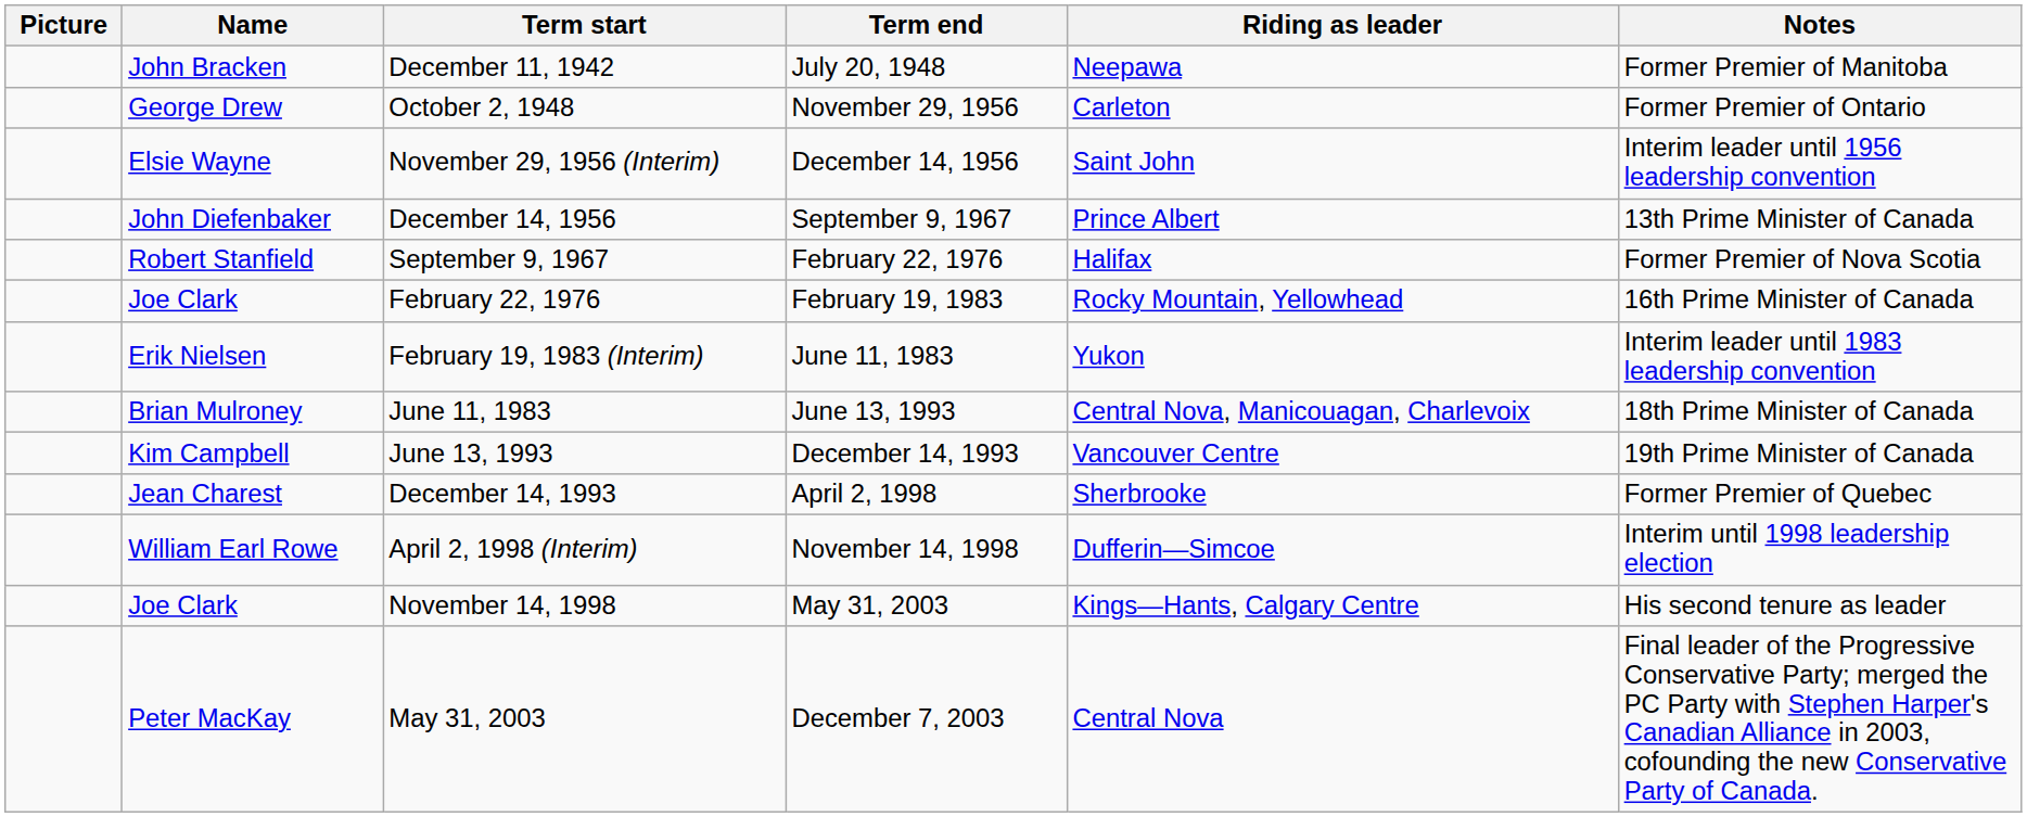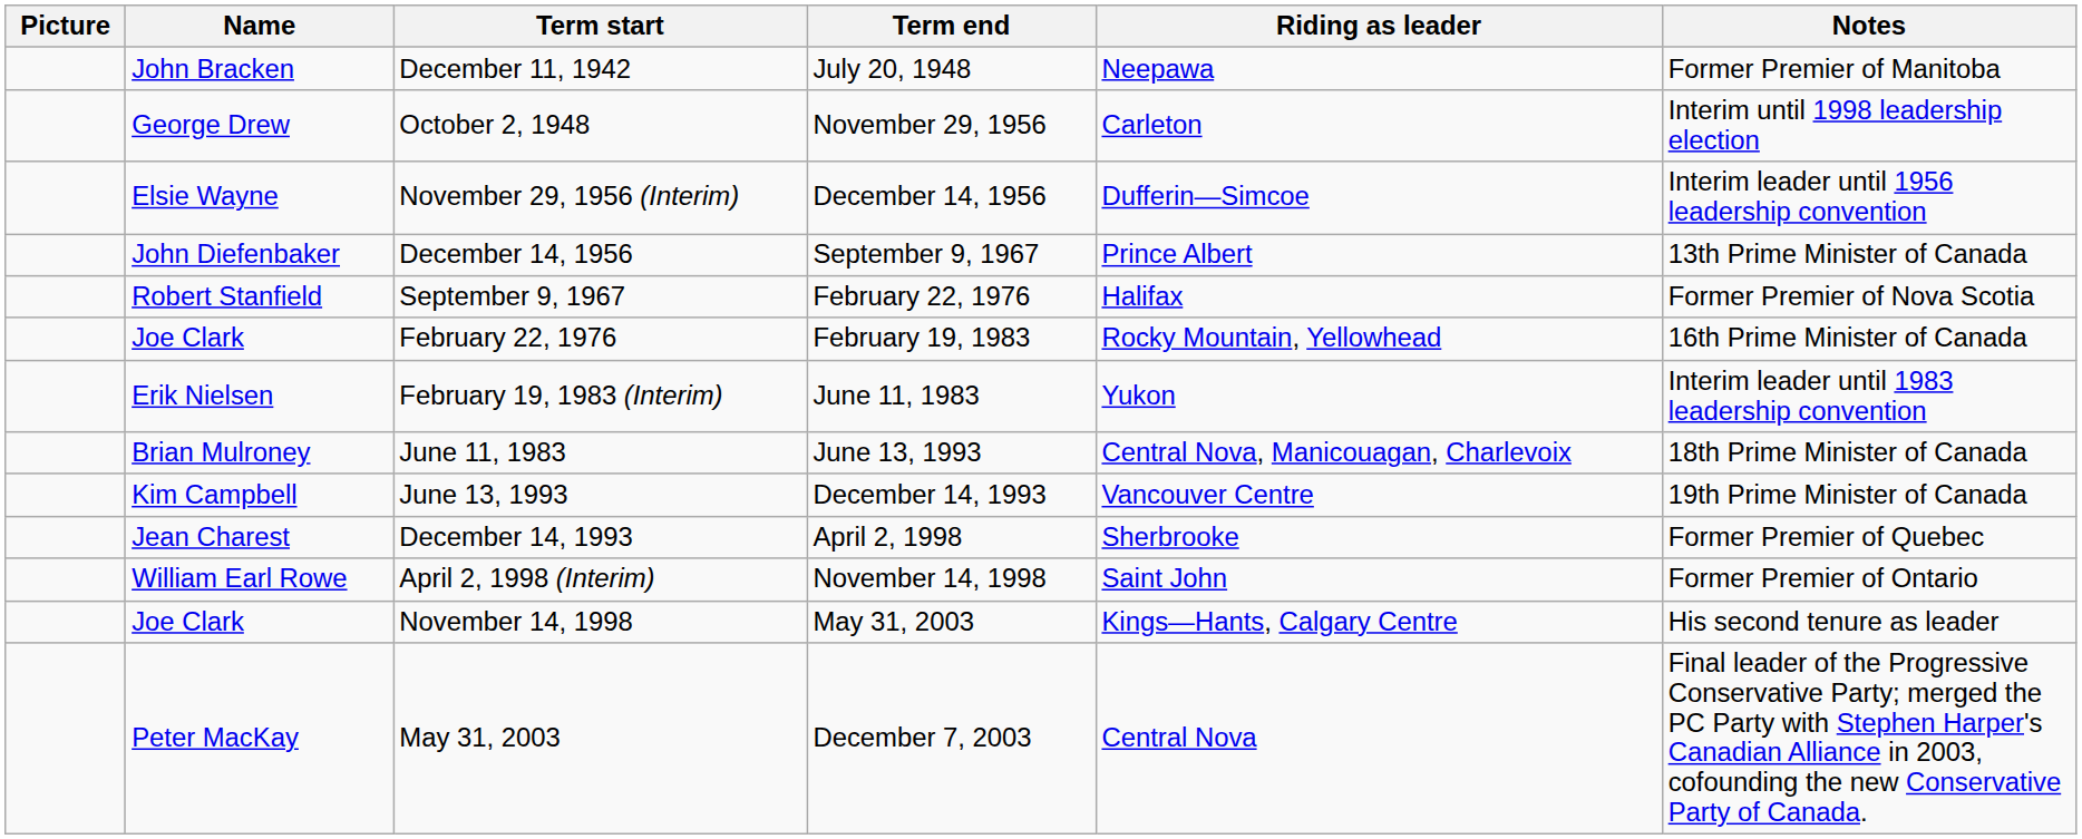October 2, 1948 | Notes: Former Premier of Ontario -> Interim until 1998 leadership election
November 29, 1956 (Interim) | Riding as leader: Saint John -> Dufferin—Simcoe
April 2, 1998 (Interim) | Riding as leader: Dufferin—Simcoe -> Saint John
April 2, 1998 (Interim) | Notes: Interim until 1998 leadership election -> Former Premier of Ontario
